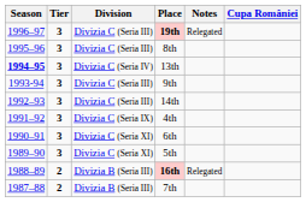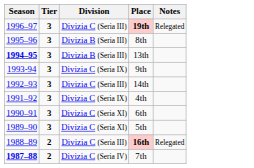- column: Cupa României
8th | Division: Divizia C (Seria III) -> Divizia B (Seria III)
13th | Division: Divizia C (Seria IV) -> Divizia B (Seria III)
9th | Division: Divizia C (Seria III) -> Divizia C (Seria IX)
16th | Division: Divizia B (Seria III) -> Divizia C (Seria III)
7th | Season: normal -> bold
7th | Division: Divizia B (Seria III) -> Divizia C (Seria IV)
